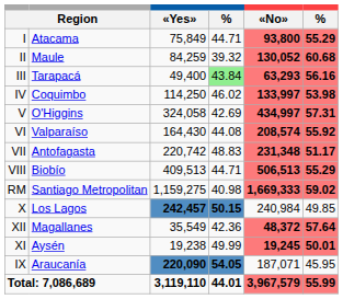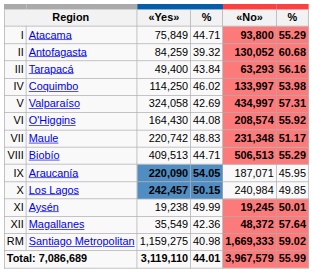II | column 2: Maule -> Antofagasta
III | column 4: lightgreen background -> no background
V | column 2: O'Higgins -> Valparaíso
VI | column 2: Valparaíso -> O'Higgins
VII | column 2: Antofagasta -> Maule
rows swapped: IX <-> RM
rows swapped: XI <-> XII
